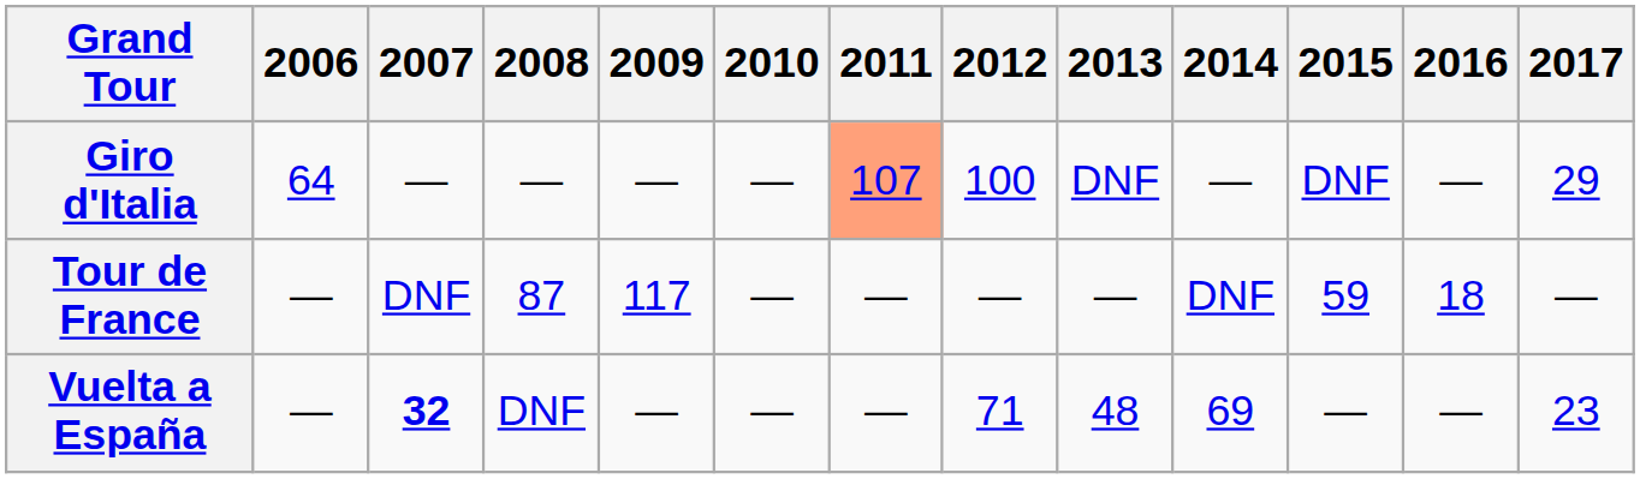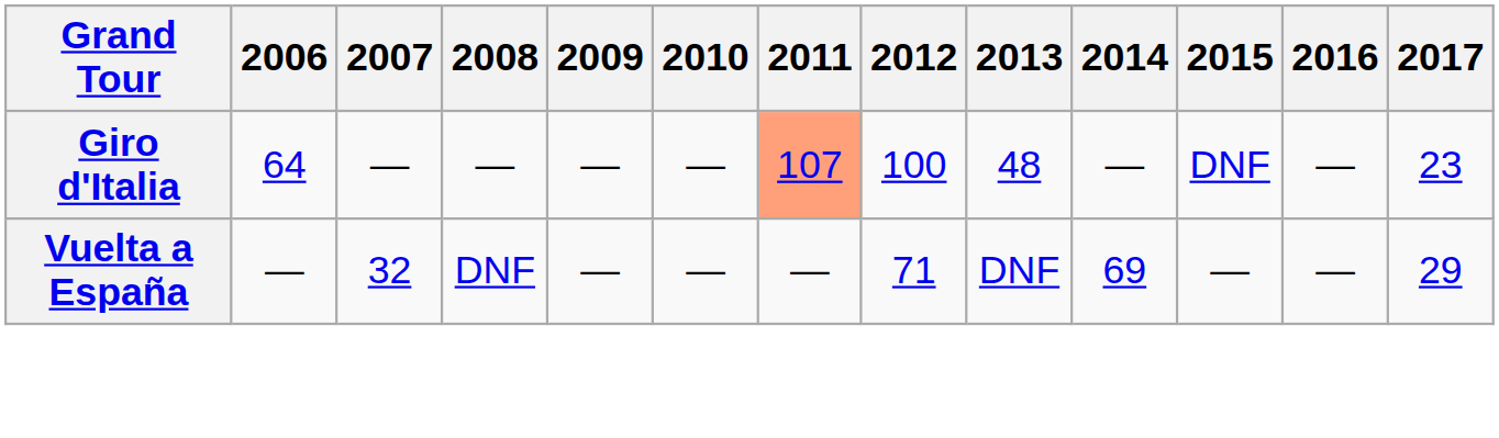Giro d'Italia | 2013: DNF -> 48
Giro d'Italia | 2017: 29 -> 23
- row: Tour de France | — | DNF | 87 | 117 | — | — | — | — | DNF | 59 | 18 | —
Vuelta a España | 2007: bold -> normal
Vuelta a España | 2013: 48 -> DNF
Vuelta a España | 2017: 23 -> 29
